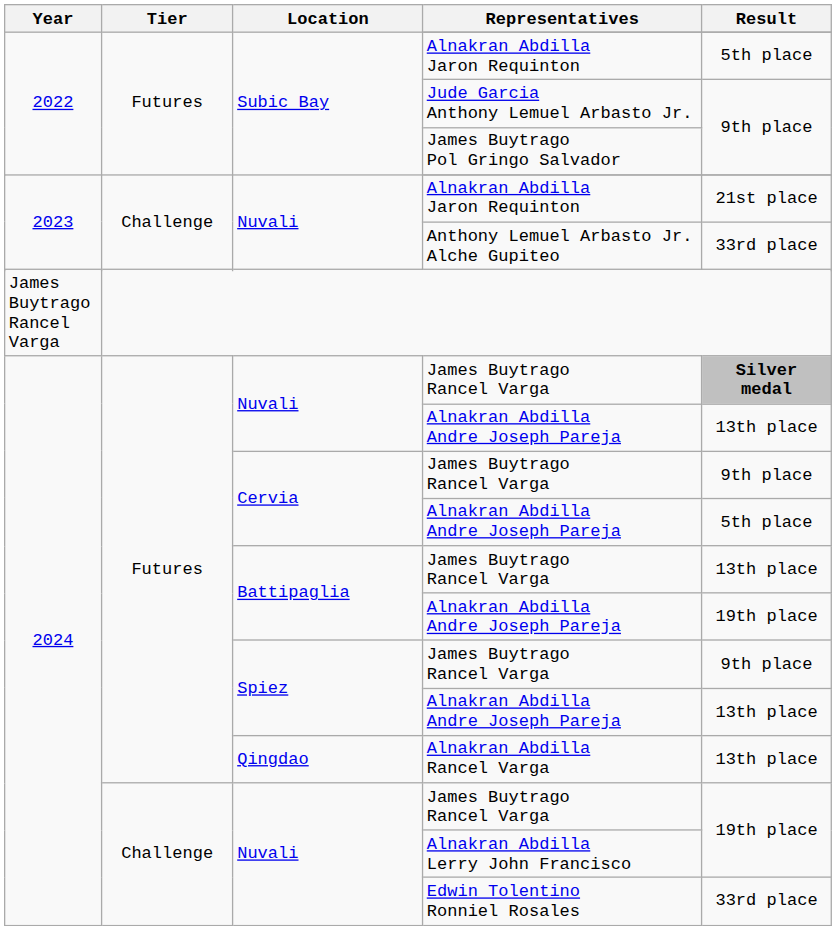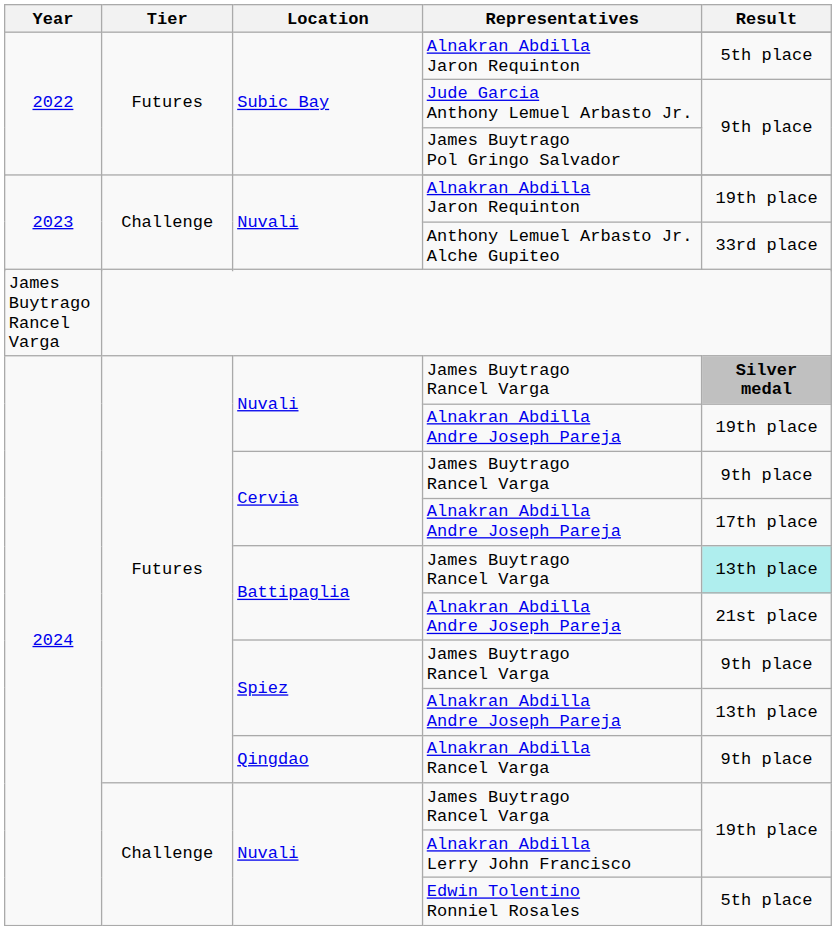Nuvali / Alnakran Abdilla Jaron Requinton | Result: 21st place -> 19th place
Nuvali / Alnakran Abdilla Andre Joseph Pareja | Result: 13th place -> 19th place
Cervia / Alnakran Abdilla Andre Joseph Pareja | Result: 5th place -> 17th place
Battipaglia / James Buytrago Rancel Varga | Result: no background -> paleturquoise background
Battipaglia / Alnakran Abdilla Andre Joseph Pareja | Result: 19th place -> 21st place
Alnakran Abdilla Rancel Varga | Result: 13th place -> 9th place
Edwin Tolentino Ronniel Rosales | Result: 33rd place -> 5th place
